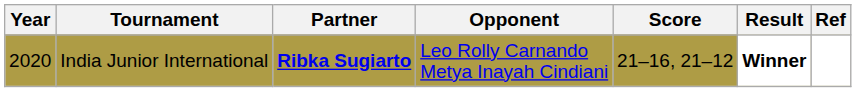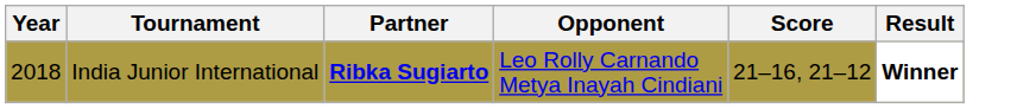- column: Ref
India Junior International | Year: 2020 -> 2018
